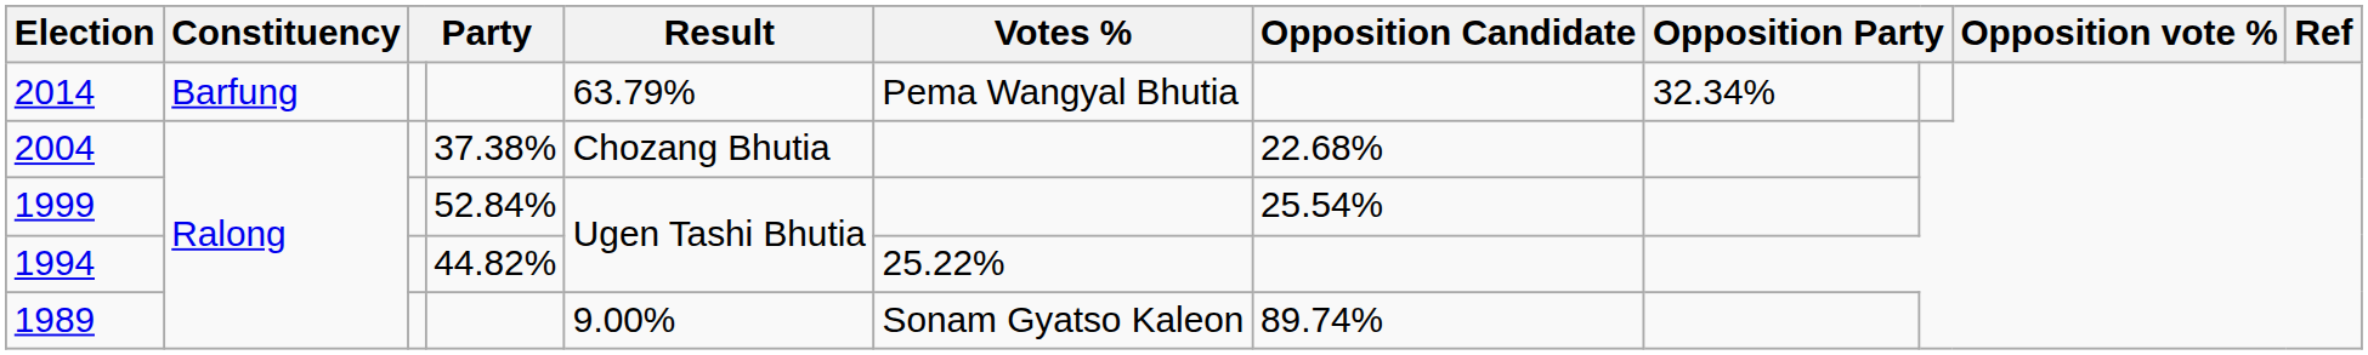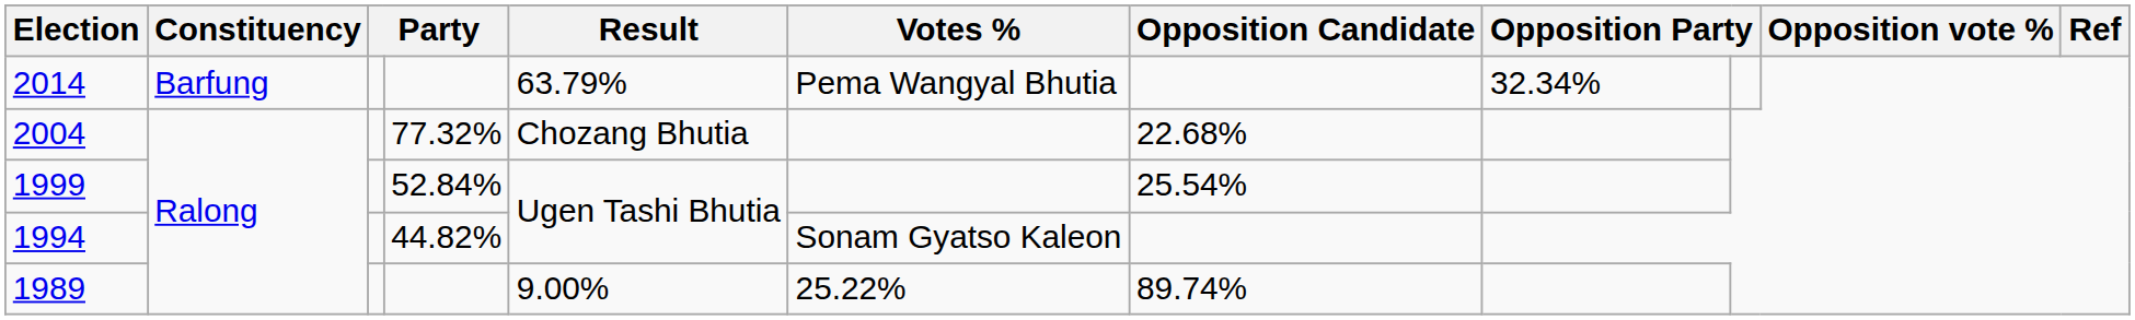2004 | column 4: 37.38% -> 77.32%
1994 | Votes %: 25.22% -> Sonam Gyatso Kaleon
1989 | Votes %: Sonam Gyatso Kaleon -> 25.22%
